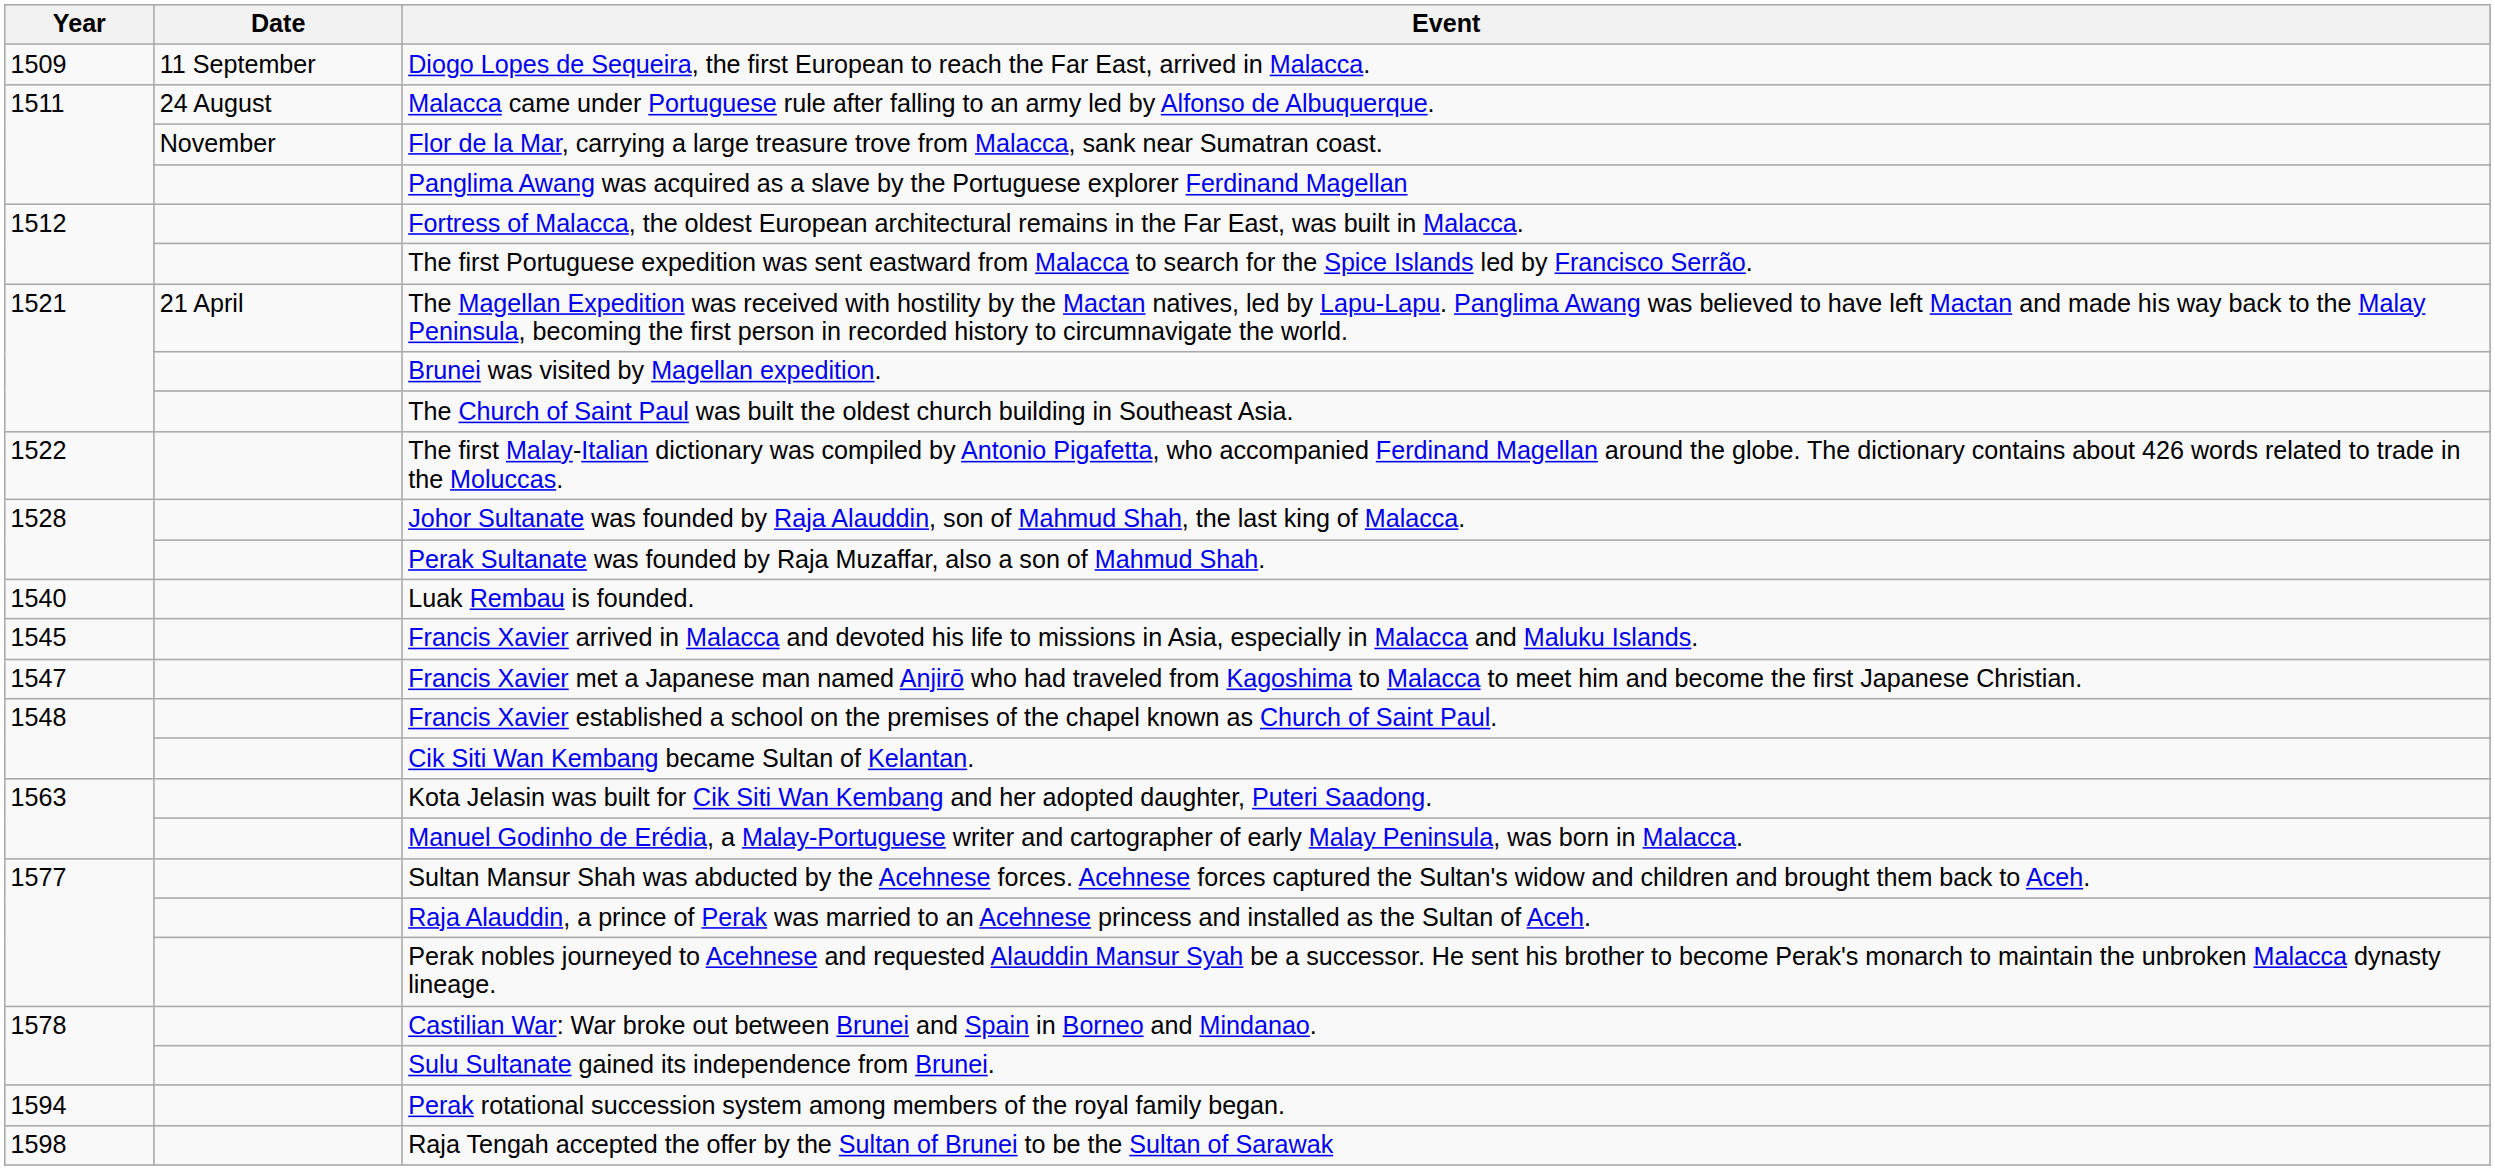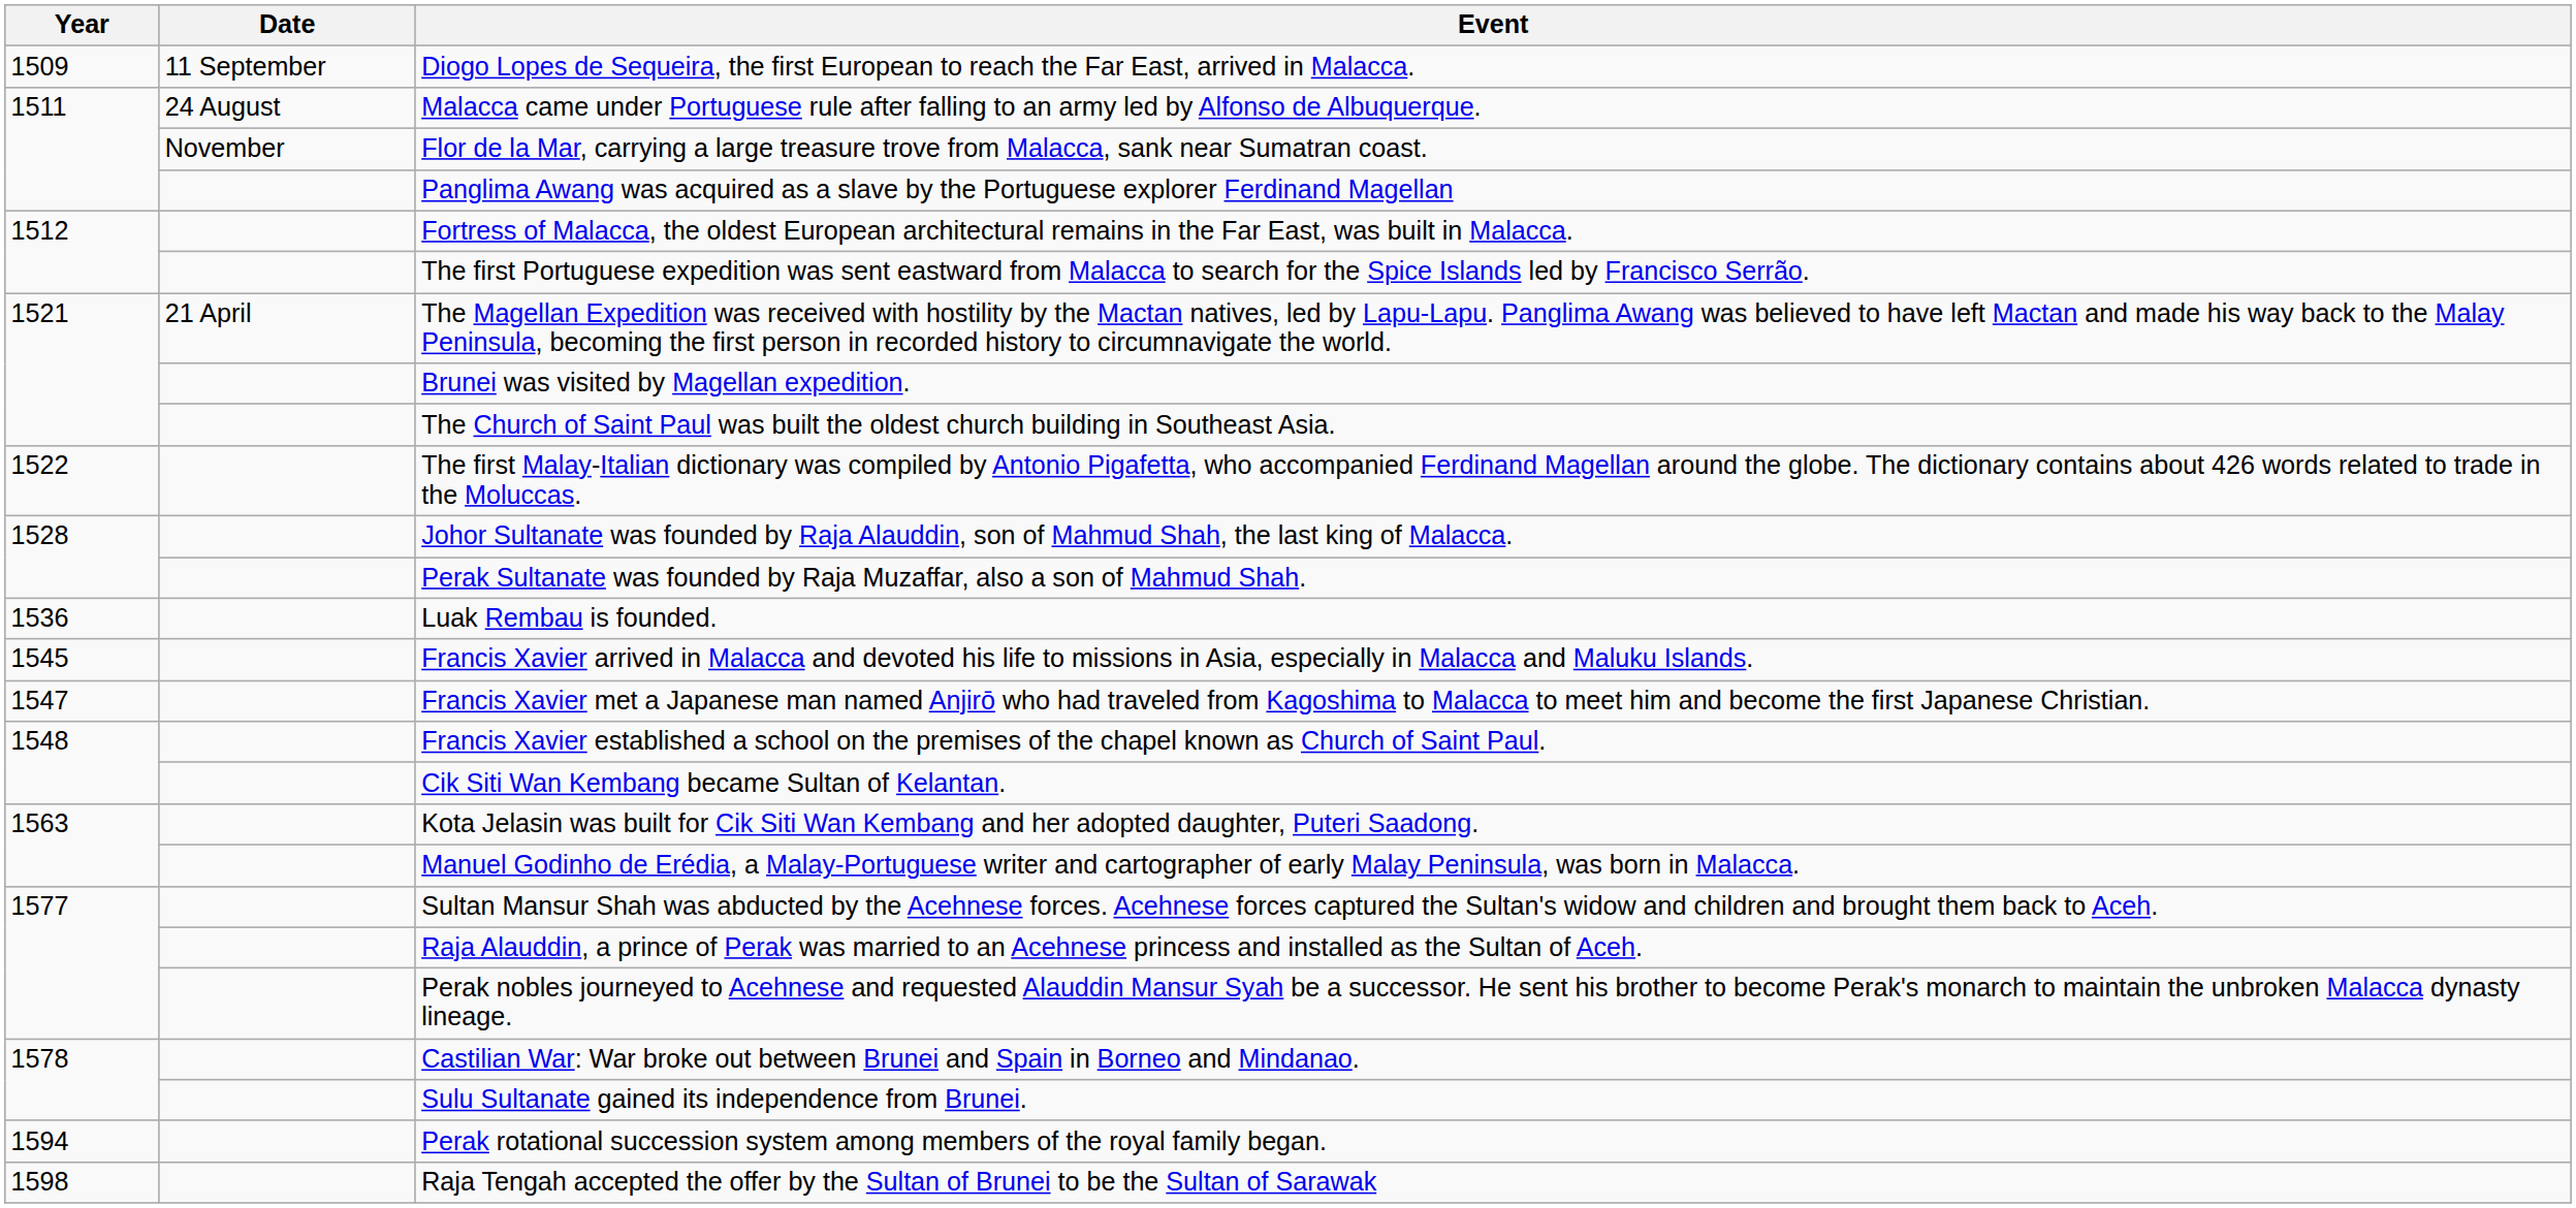Luak Rembau is founded. | Year: 1540 -> 1536
